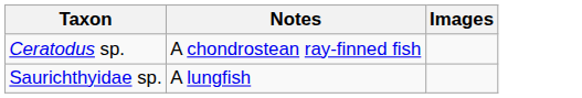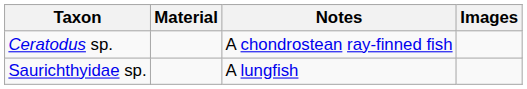+ column: Material
